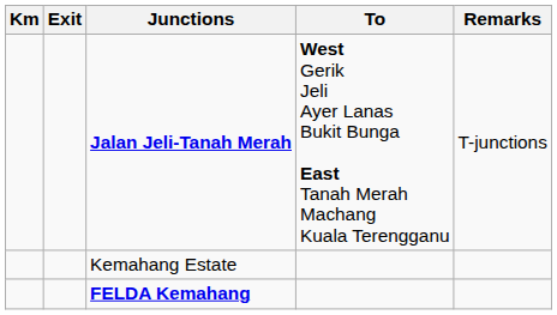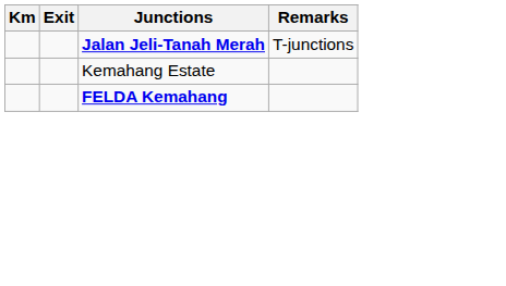- column: To | West Gerik Jeli Ayer Lanas Bukit Bunga East Tanah Merah Machang Kuala Terengganu
